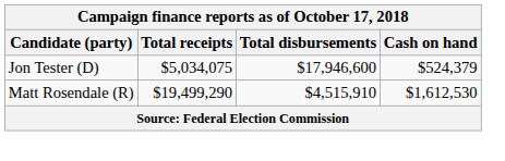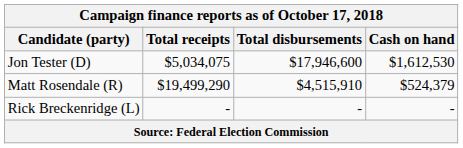Jon Tester (D) | Cash on hand: $524,379 -> $1,612,530
Matt Rosendale (R) | Cash on hand: $1,612,530 -> $524,379
+ row: Rick Breckenridge (L) | - | - | -
